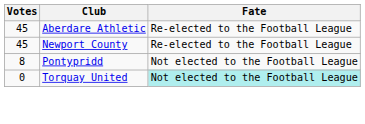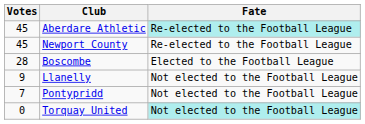Aberdare Athletic | Fate: no background -> paleturquoise background
+ row: 28 | Boscombe | Elected to the Football League
+ row: 9 | Llanelly | Not elected to the Football League
Pontypridd | Votes: 8 -> 7
